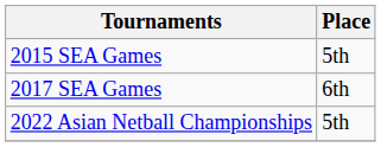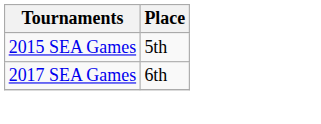- row: 2022 Asian Netball Championships | 5th
